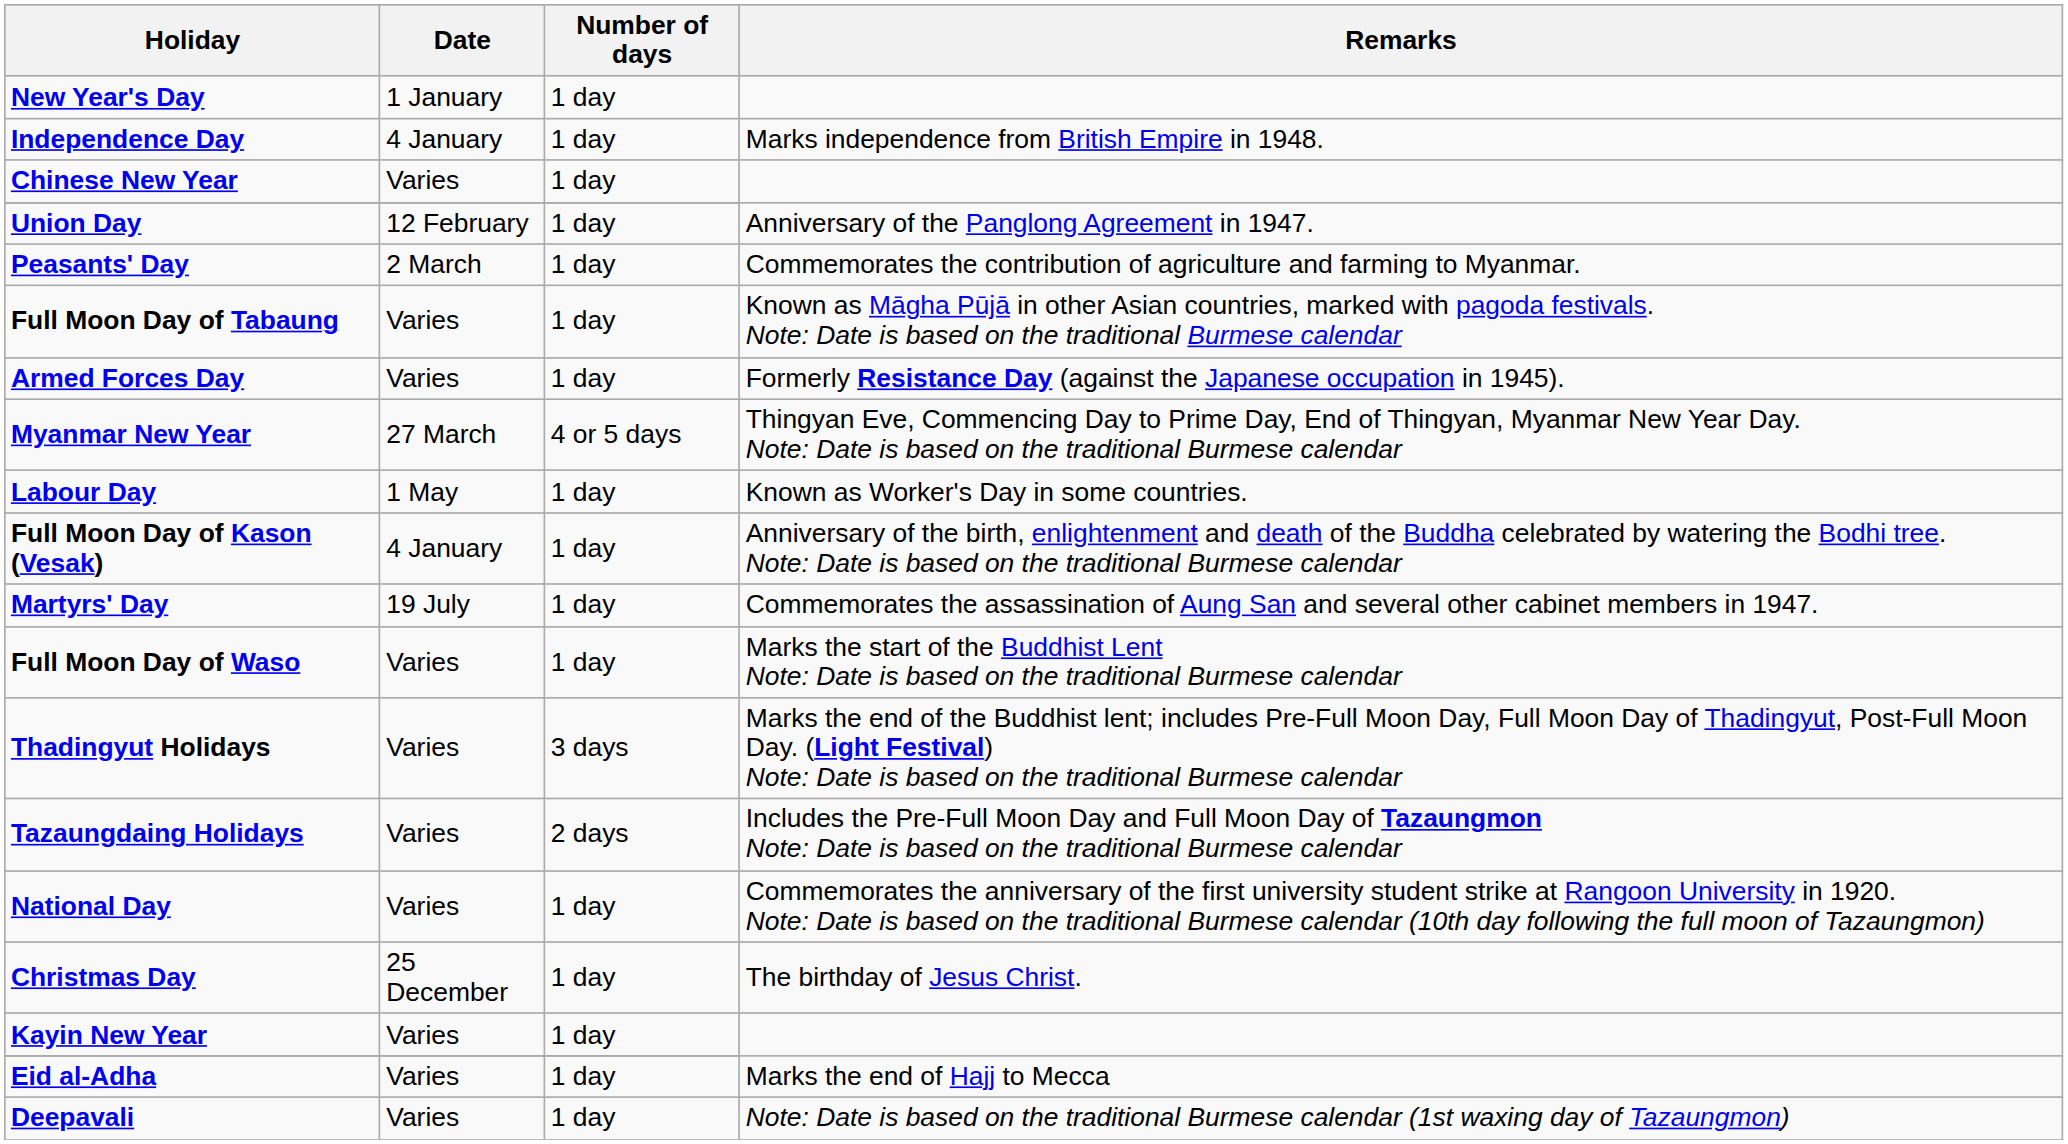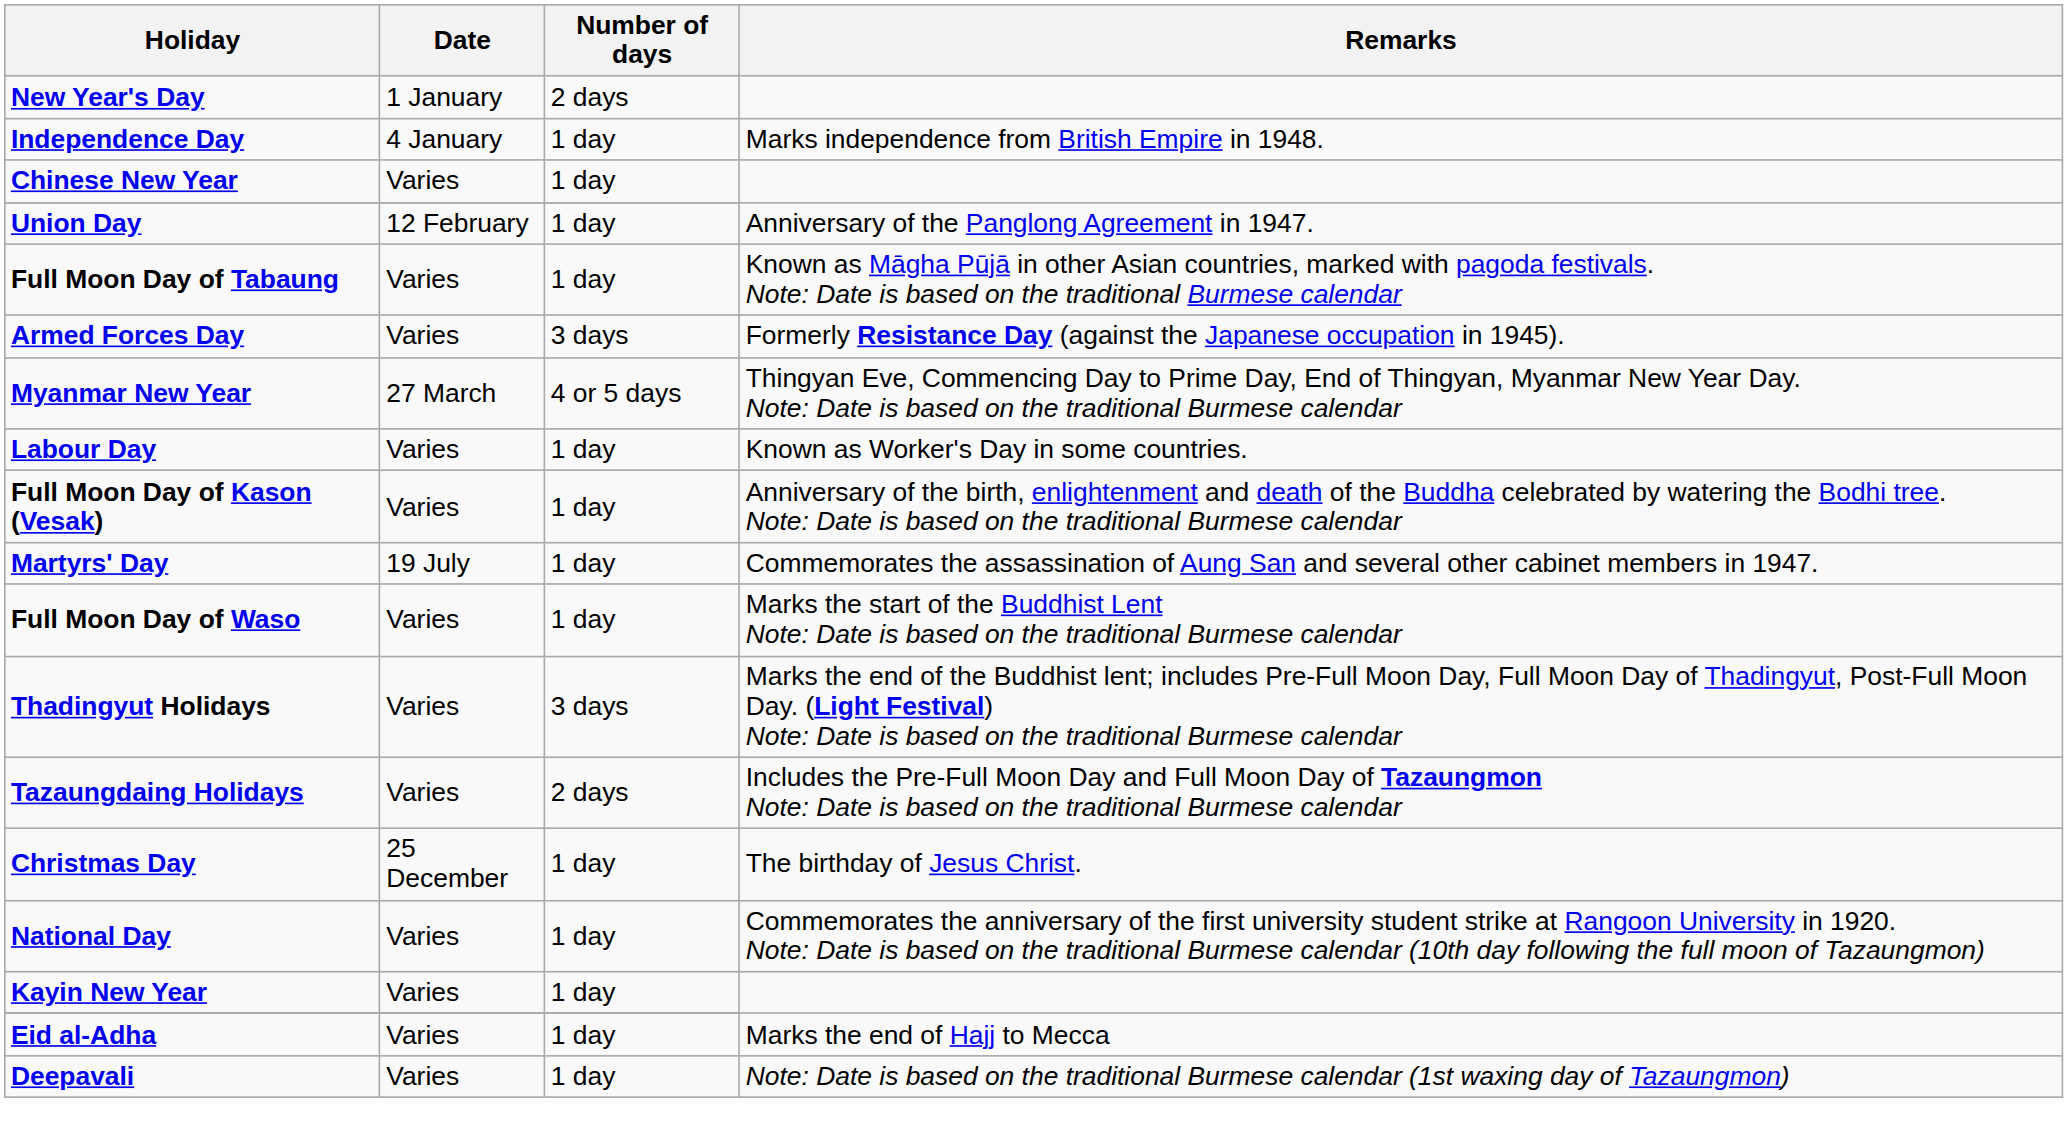New Year's Day | Number of days: 1 day -> 2 days
- row: Peasants' Day | 2 March | 1 day | Commemorates the contribution of agriculture and farming to Myanmar.
Armed Forces Day | Number of days: 1 day -> 3 days
Labour Day | Date: 1 May -> Varies
Full Moon Day of Kason (Vesak) | Date: 4 January -> Varies
rows swapped: National Day <-> Christmas Day
